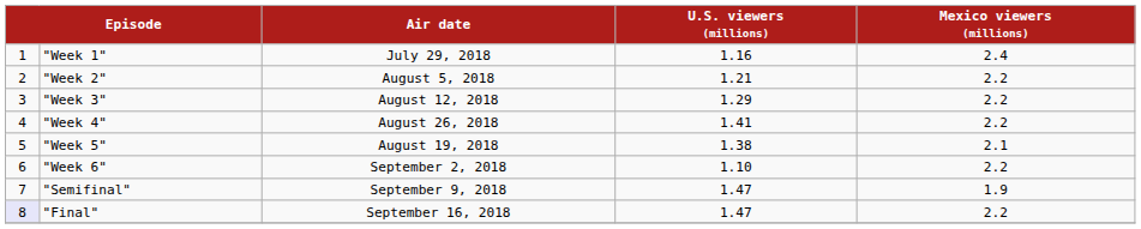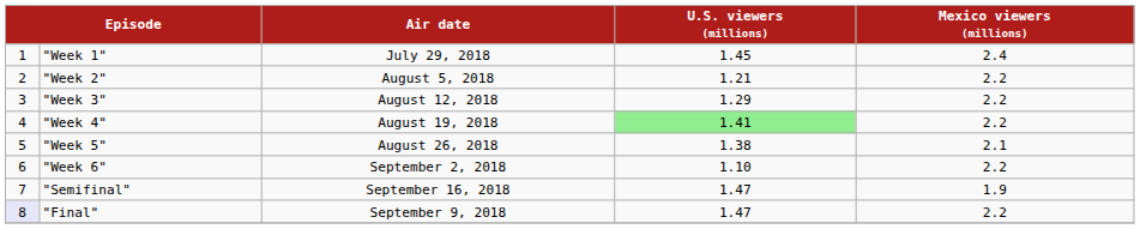"Week 1" | U.S. viewers (millions): 1.16 -> 1.45
"Week 4" | Air date: August 26, 2018 -> August 19, 2018
"Week 4" | U.S. viewers (millions): no background -> lightgreen background
"Week 5" | Air date: August 19, 2018 -> August 26, 2018
"Semifinal" | Air date: September 9, 2018 -> September 16, 2018
"Final" | Air date: September 16, 2018 -> September 9, 2018
